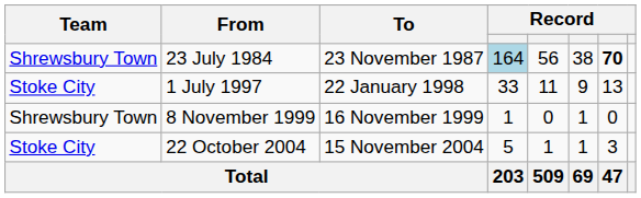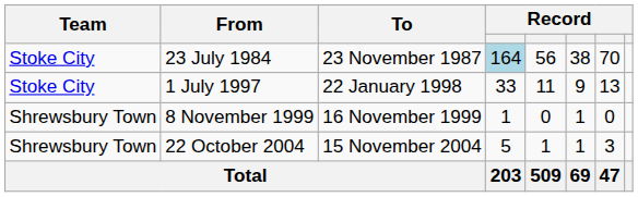23 July 1984 | Team: Shrewsbury Town -> Stoke City
23 July 1984 | column 7: bold -> normal
22 October 2004 | Team: Stoke City -> Shrewsbury Town
